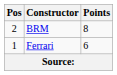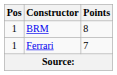BRM | Pos: 2 -> 1
Ferrari | Points: 6 -> 7
